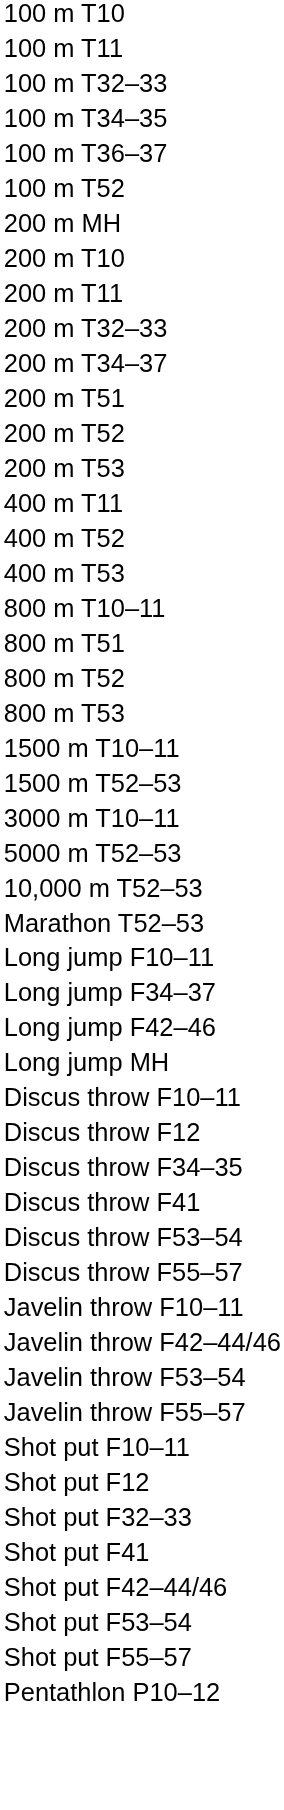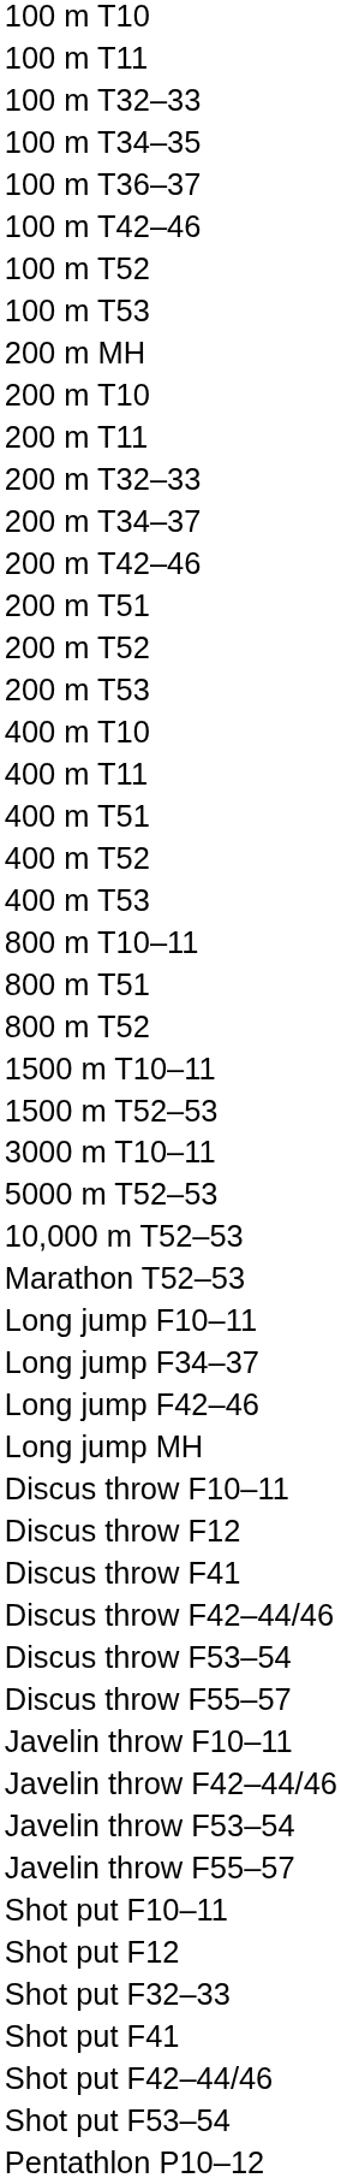+ row: 100 m T42–46
+ row: 100 m T53
+ row: 200 m T42–46
+ row: 400 m T10
+ row: 400 m T51
- row: 800 m T53
- row: Discus throw F34–35
+ row: Discus throw F42–44/46
- row: Shot put F55–57
